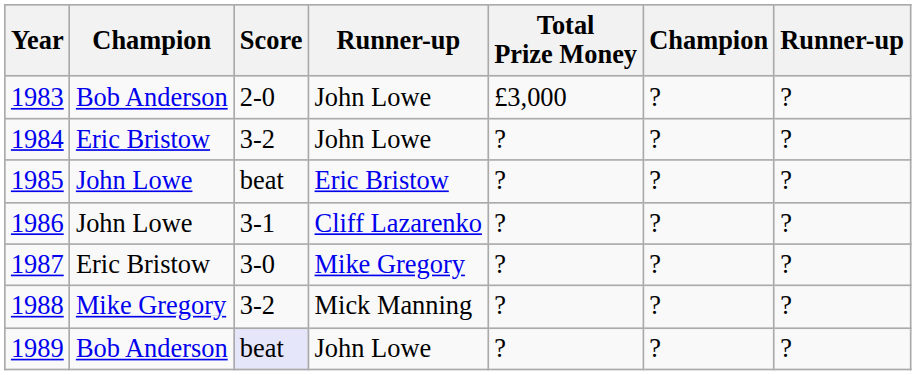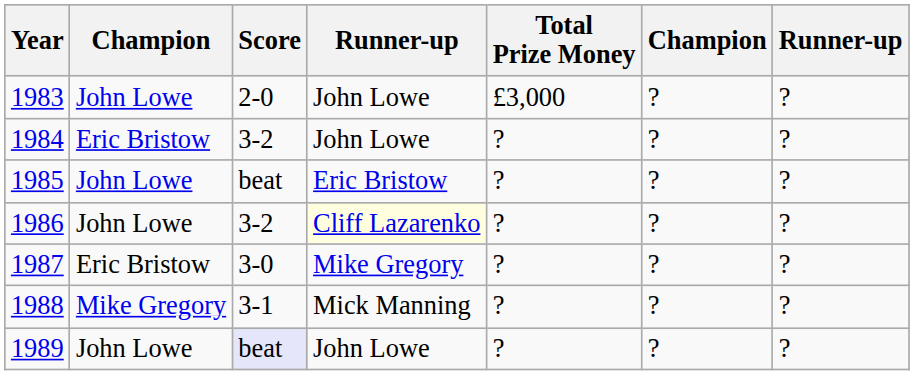1983 | column 2: Bob Anderson -> John Lowe
1986 | Score: 3-1 -> 3-2
1986 | column 4: no background -> lightyellow background
1988 | Score: 3-2 -> 3-1
1989 | column 2: Bob Anderson -> John Lowe
